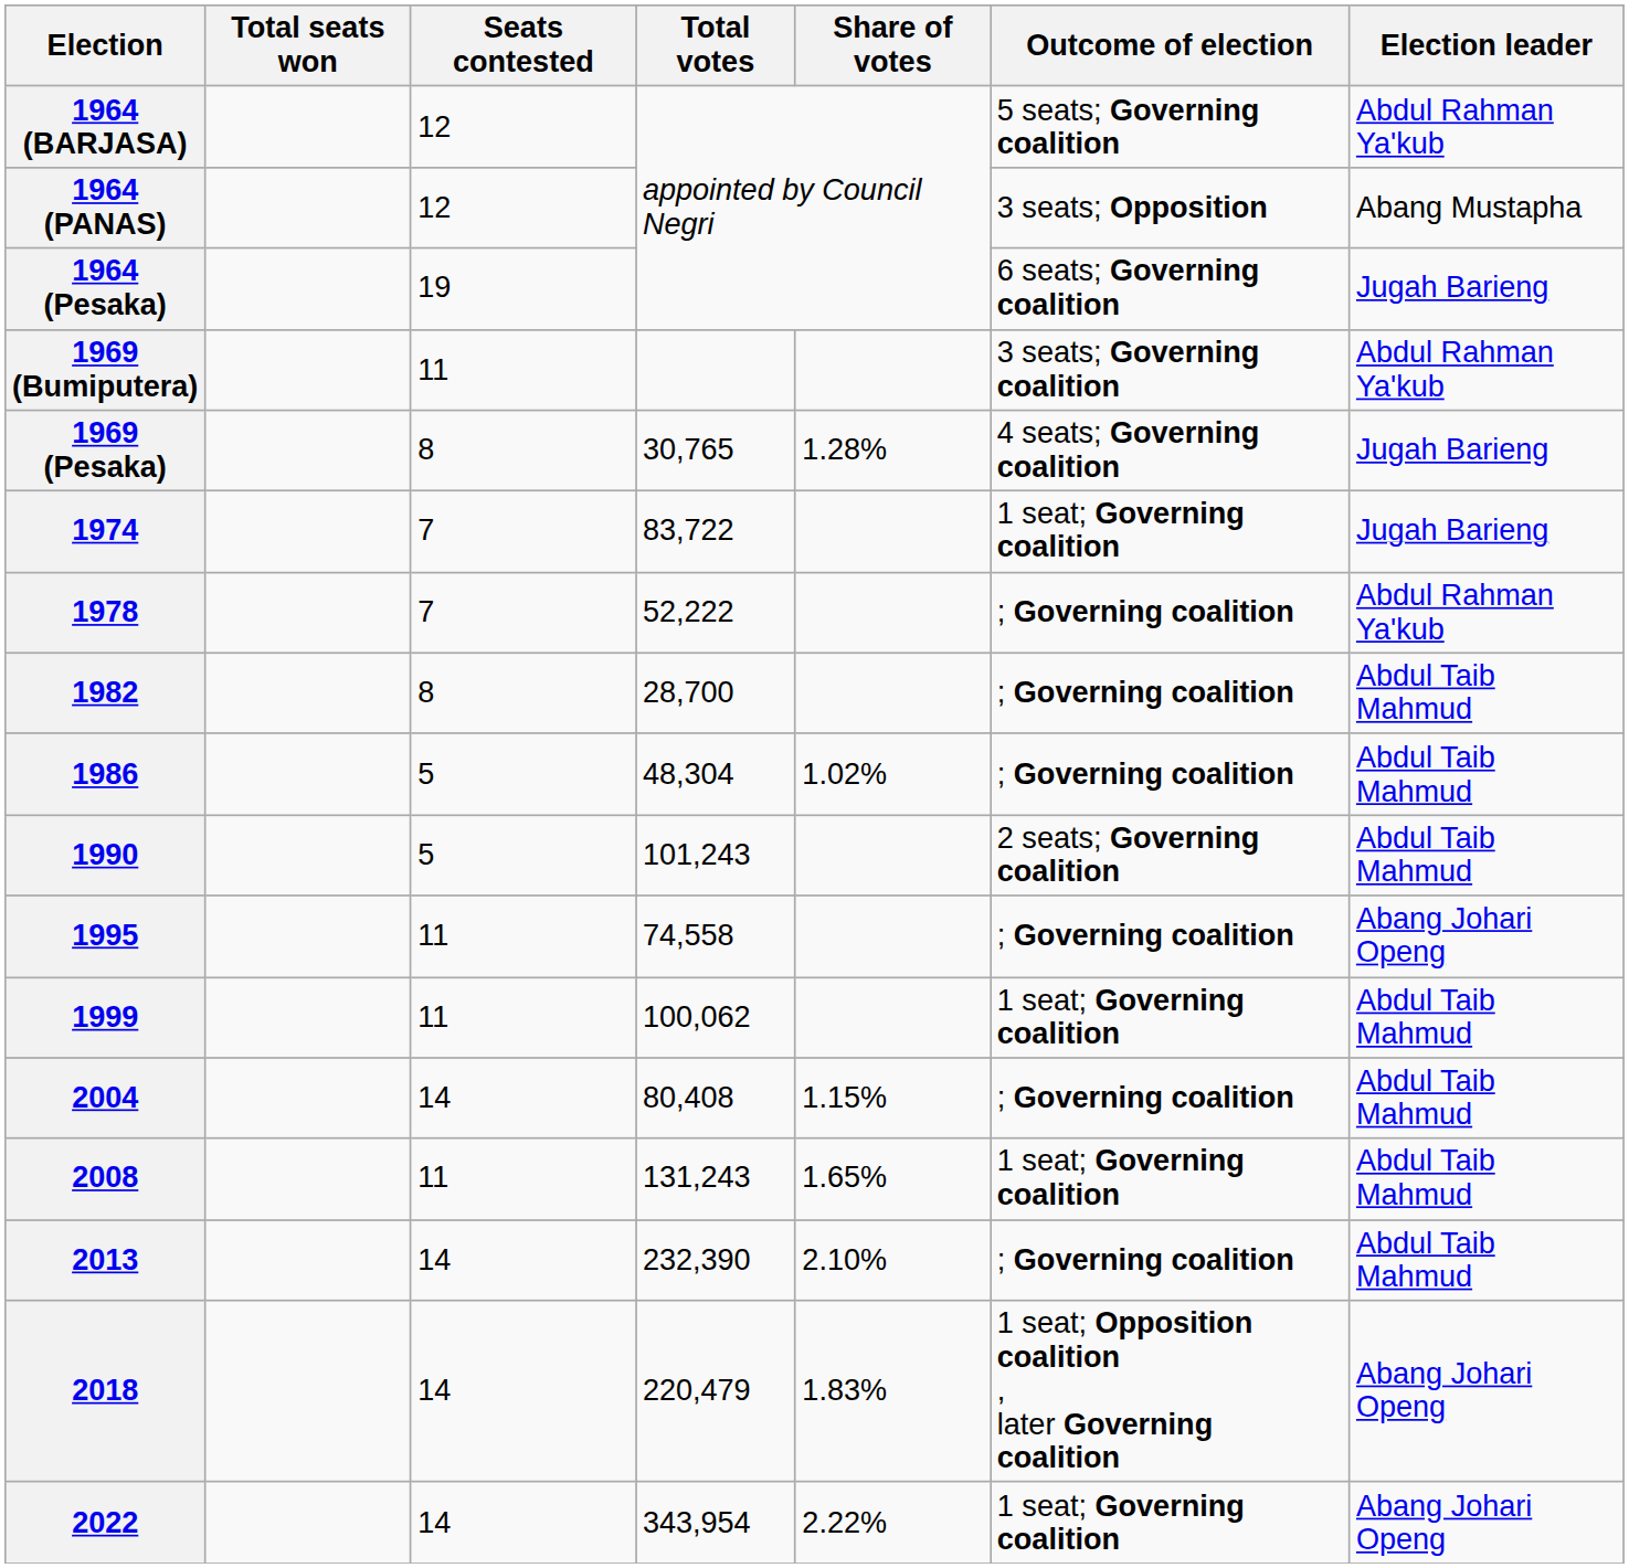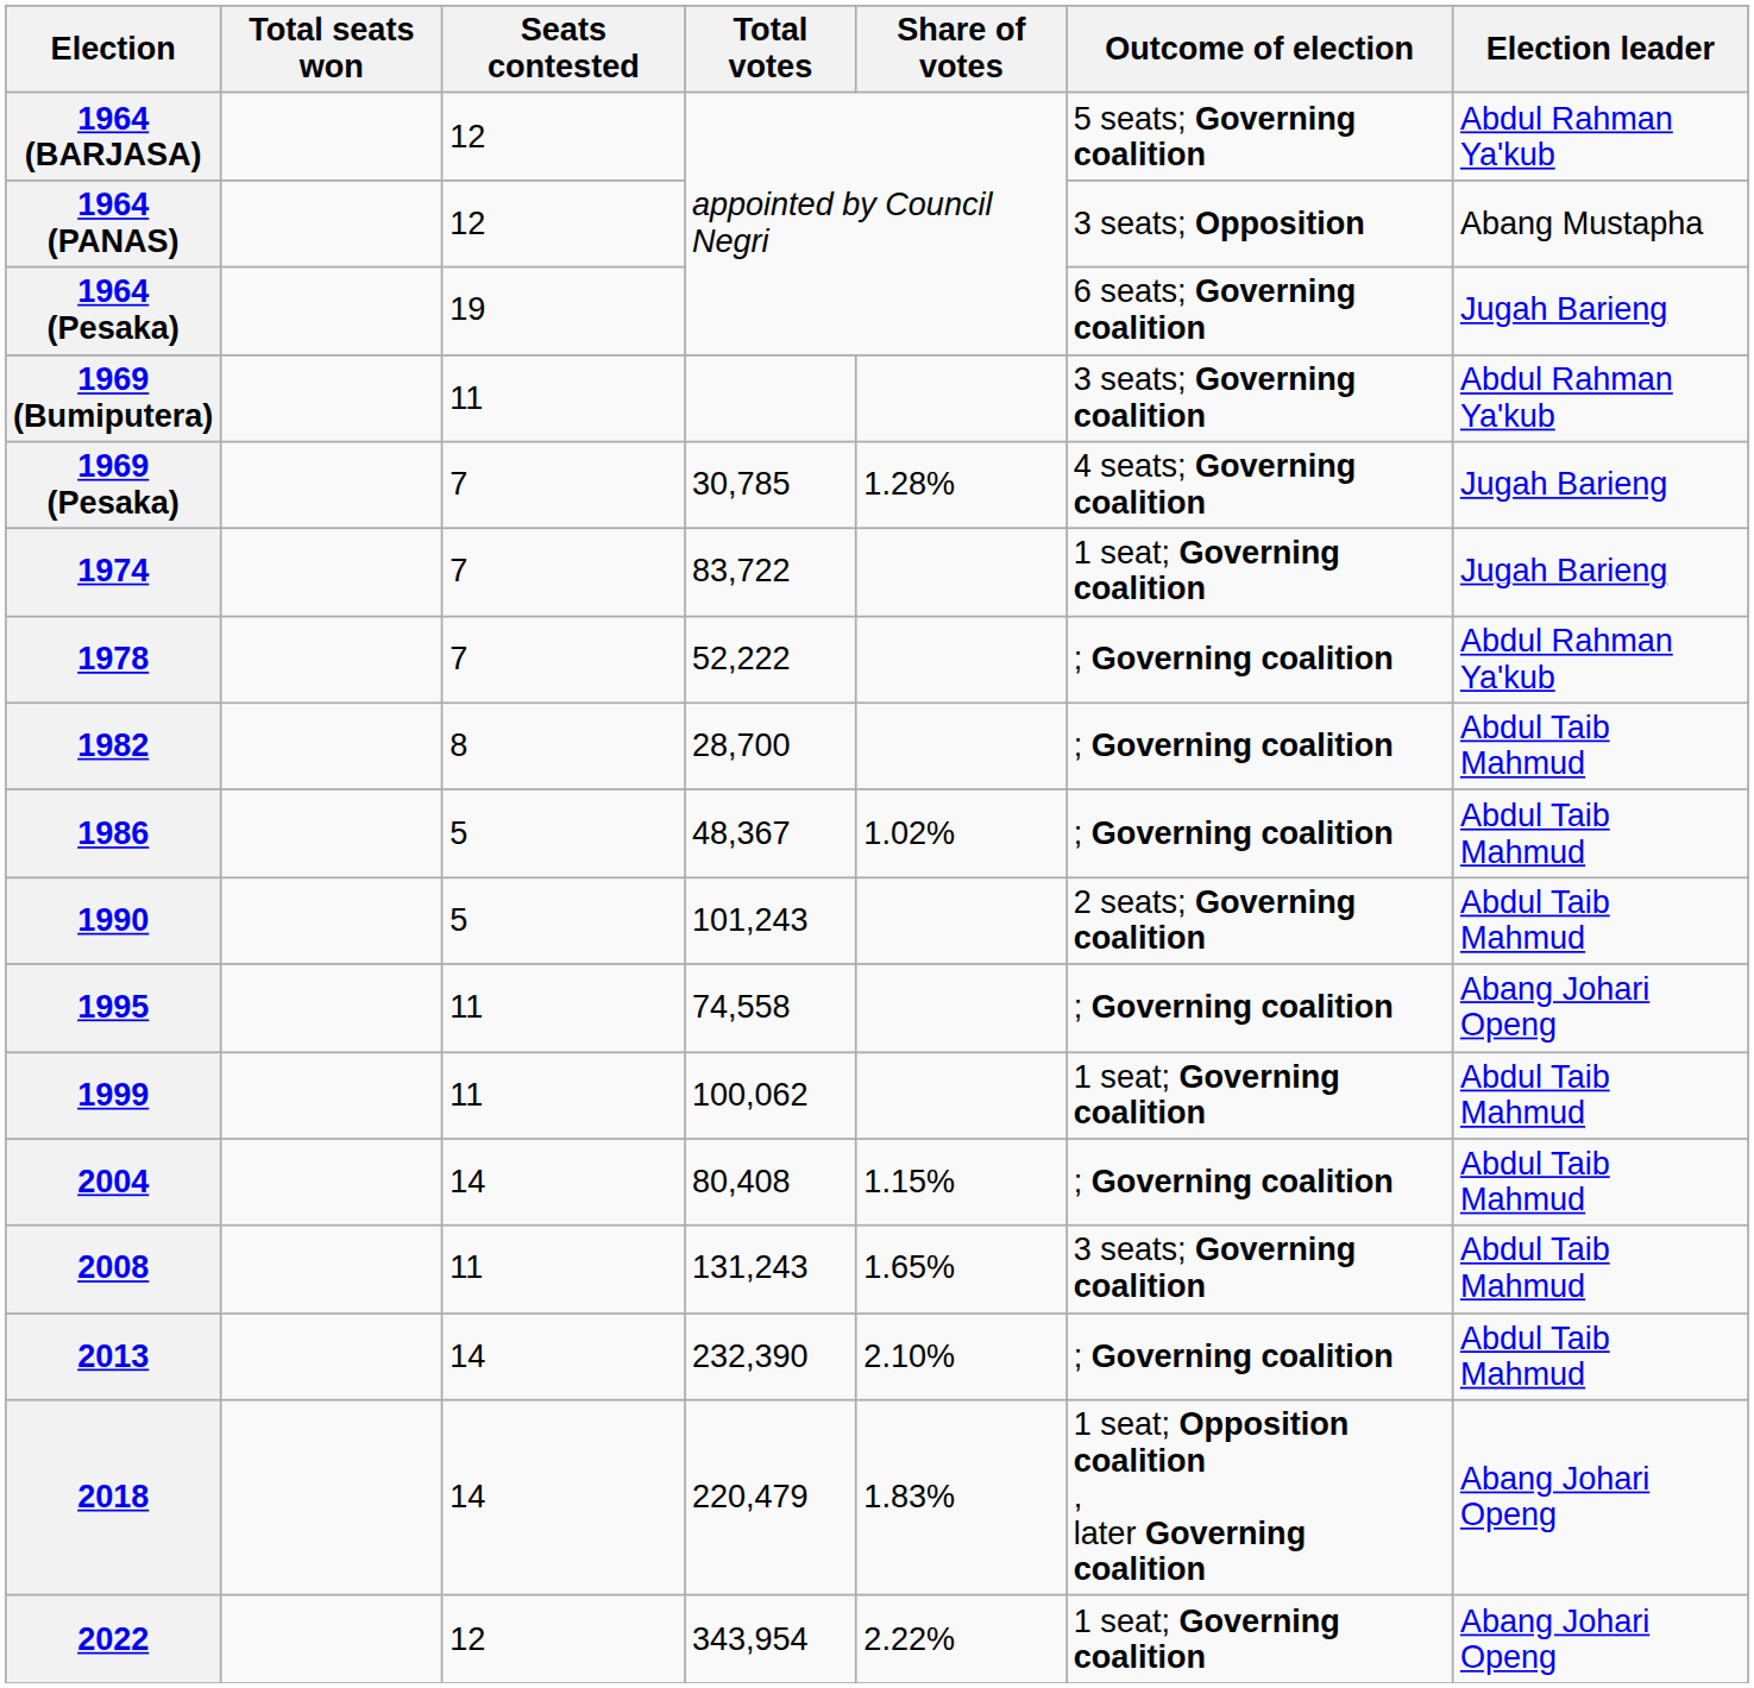1969 (Pesaka) | Seats contested: 8 -> 7
1969 (Pesaka) | Total votes: 30,765 -> 30,785
1986 | Total votes: 48,304 -> 48,367
2008 | Outcome of election: 1 seat; Governing coalition -> 3 seats; Governing coalition
2022 | Seats contested: 14 -> 12
